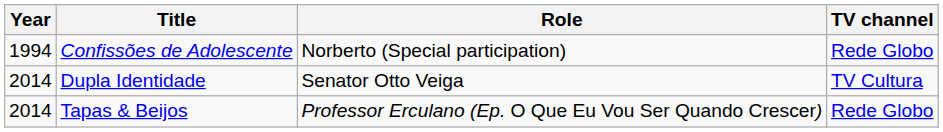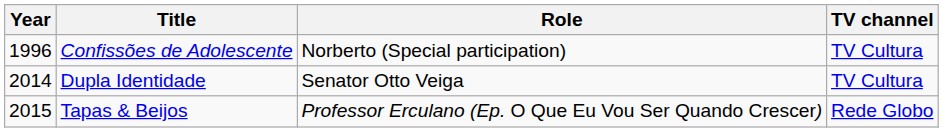Confissões de Adolescente | Year: 1994 -> 1996
Confissões de Adolescente | TV channel: Rede Globo -> TV Cultura
Tapas & Beijos | Year: 2014 -> 2015
